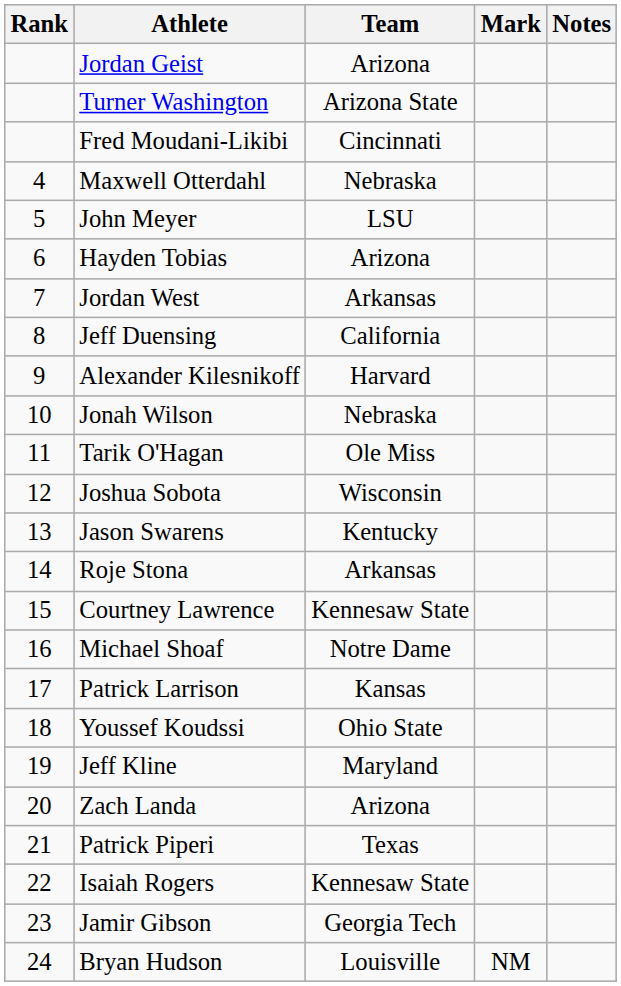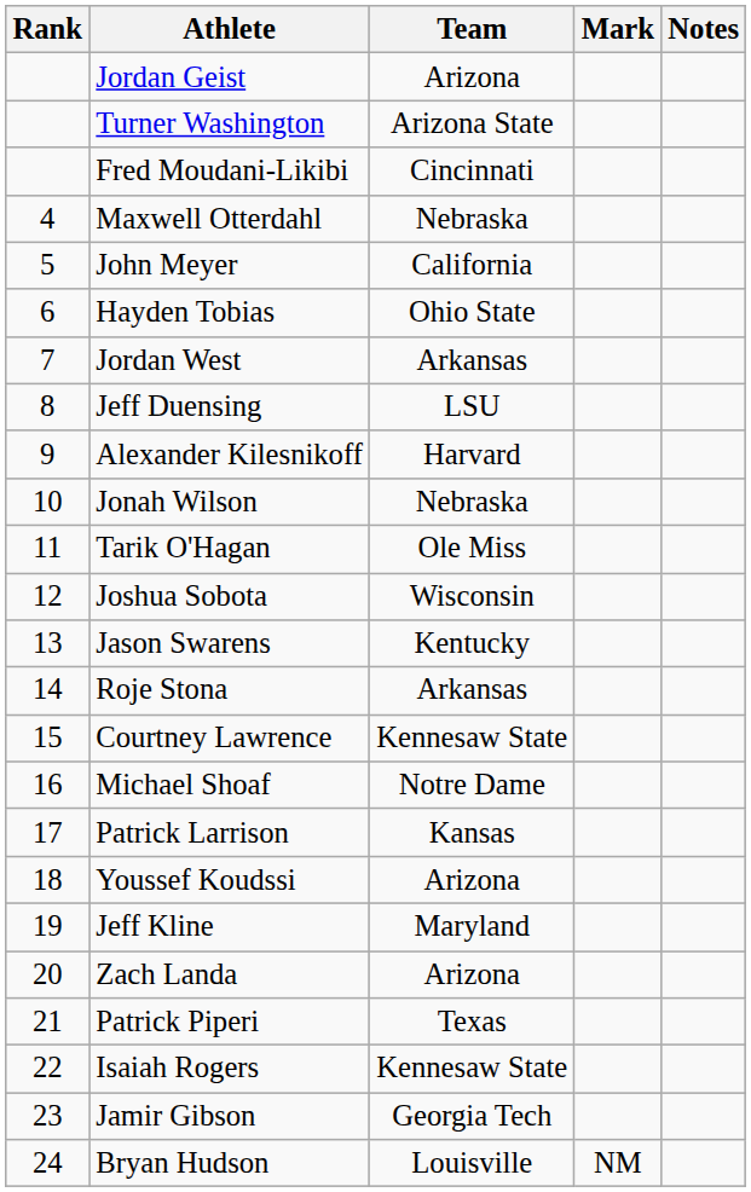John Meyer | Team: LSU -> California
Hayden Tobias | Team: Arizona -> Ohio State
Jeff Duensing | Team: California -> LSU
Youssef Koudssi | Team: Ohio State -> Arizona
